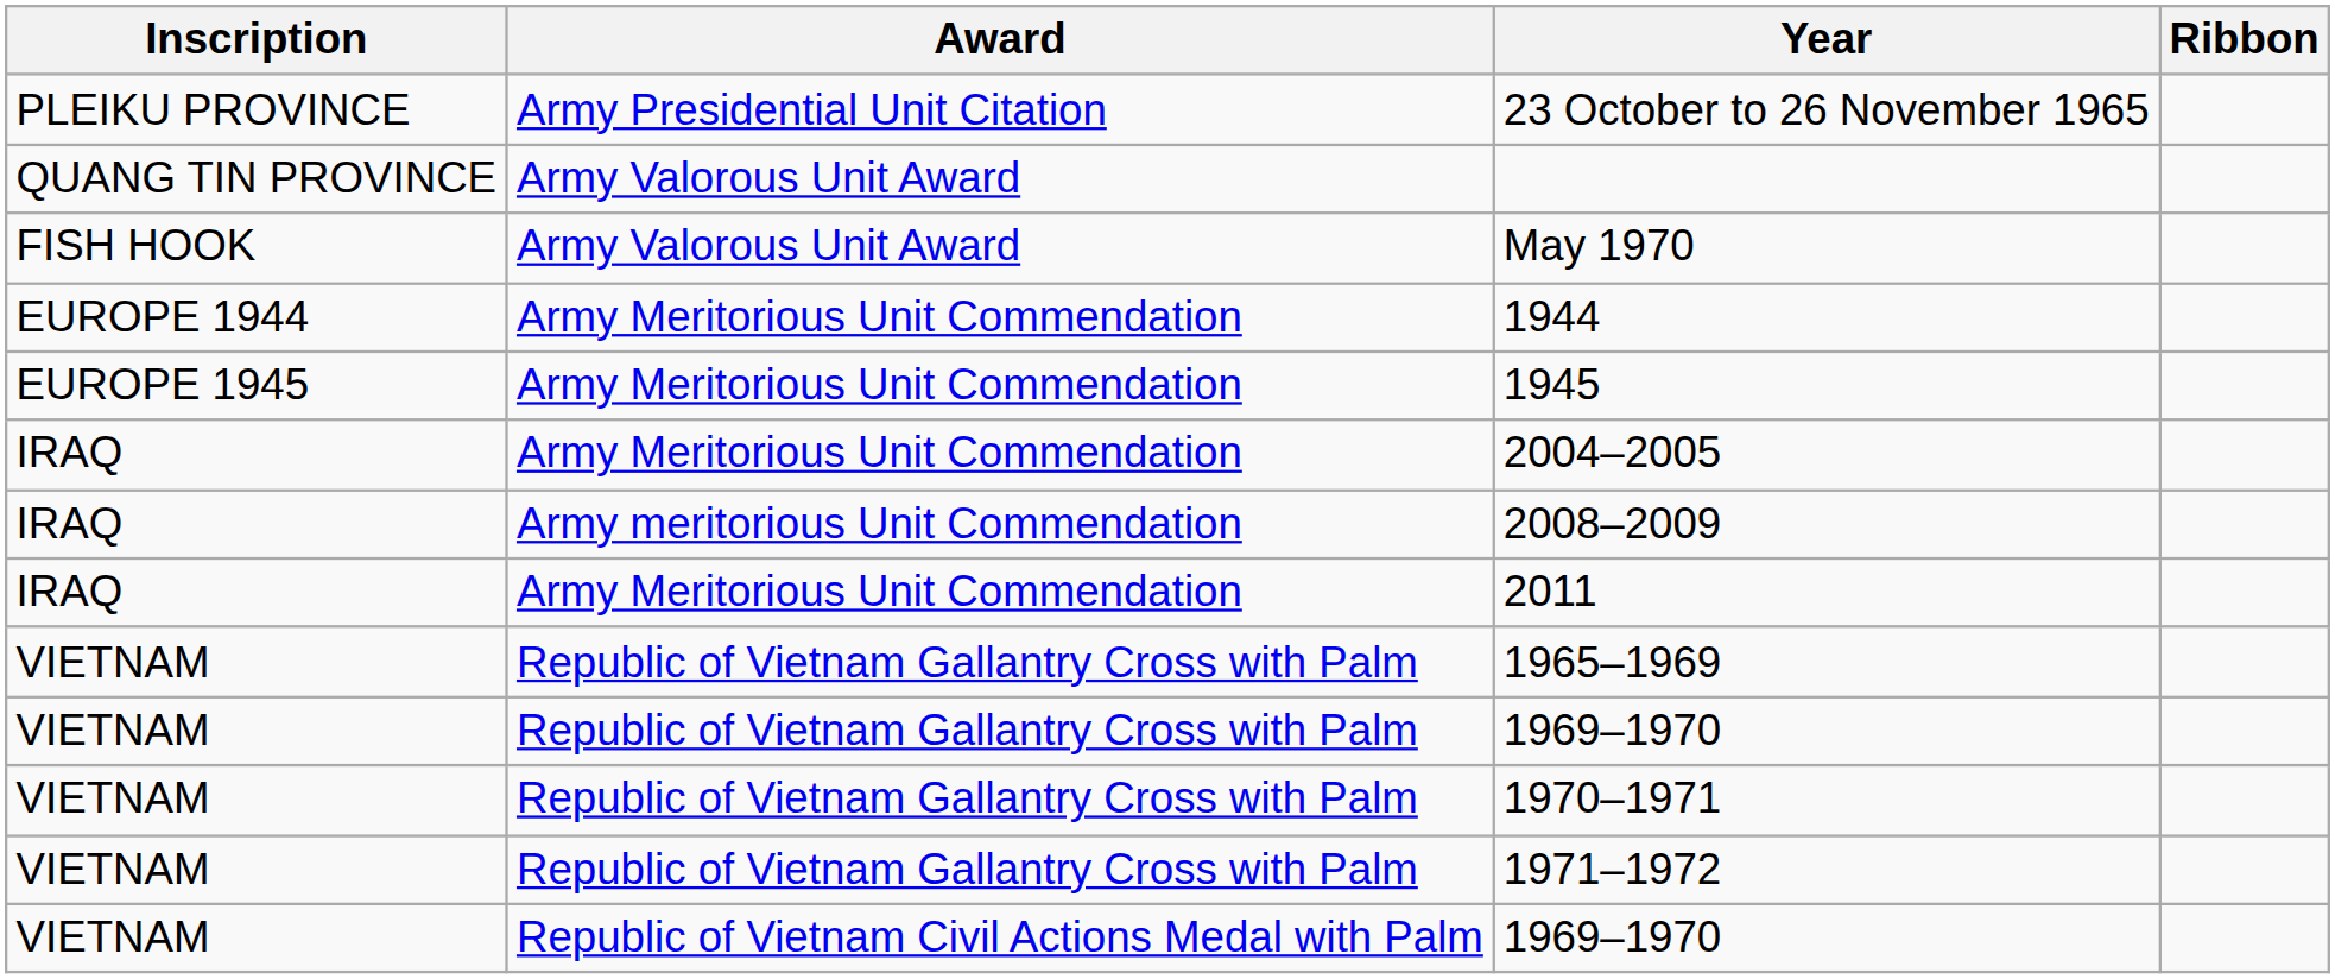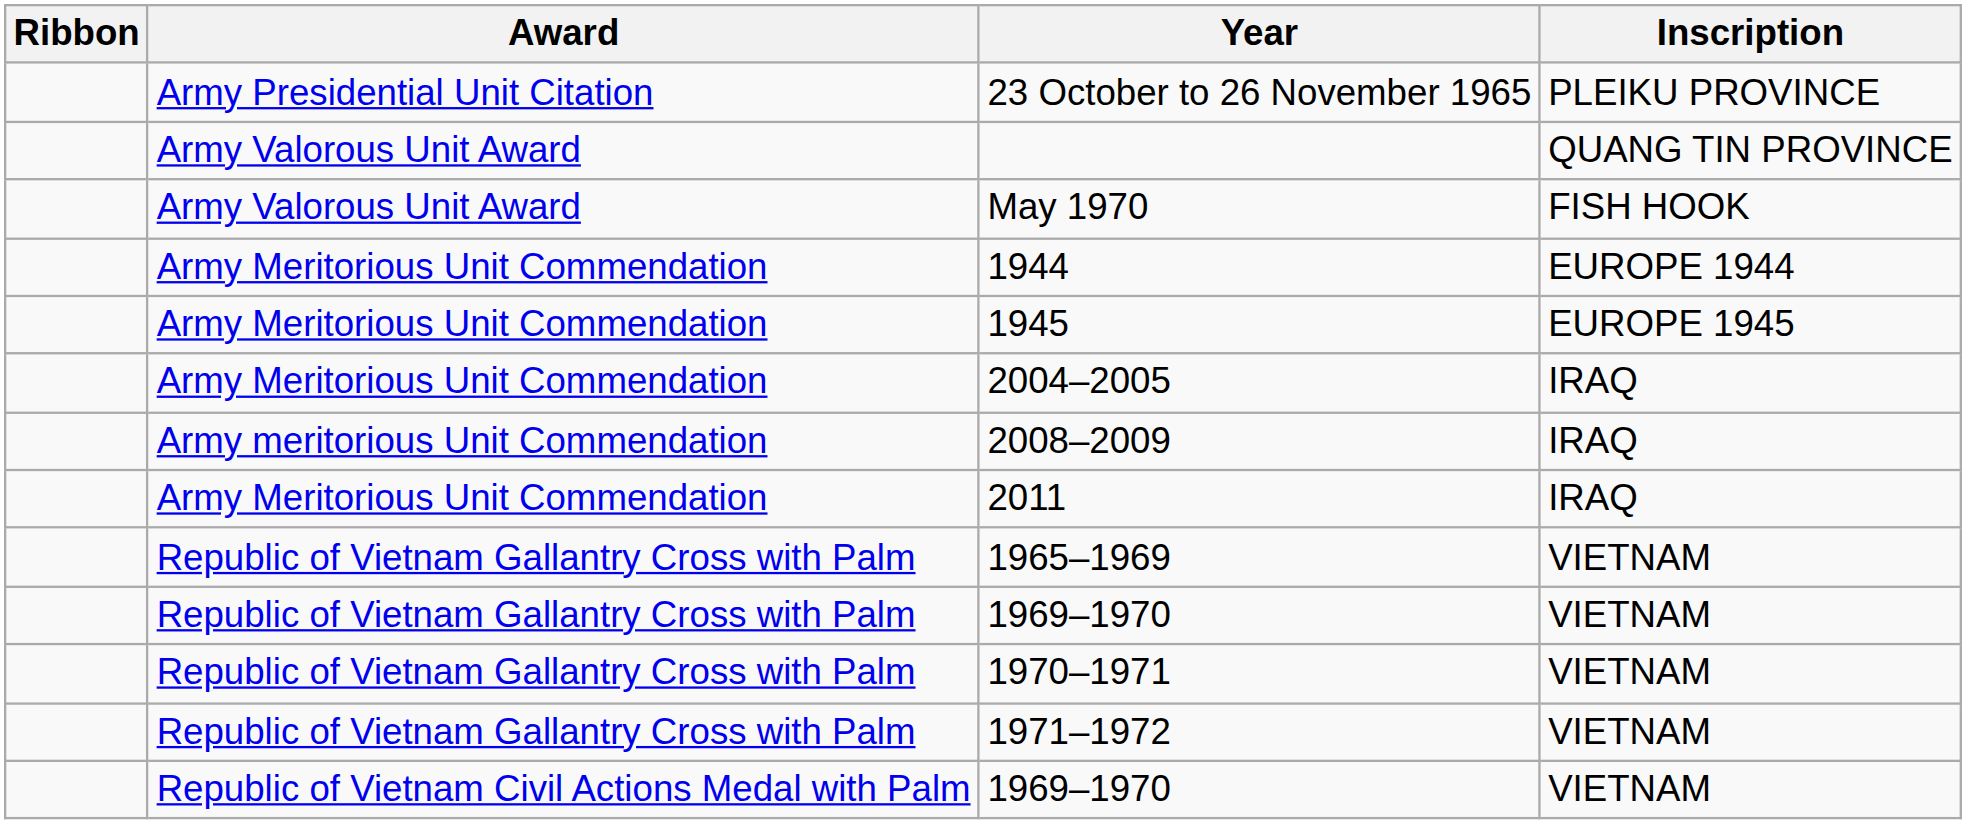columns swapped: Ribbon <-> Inscription
